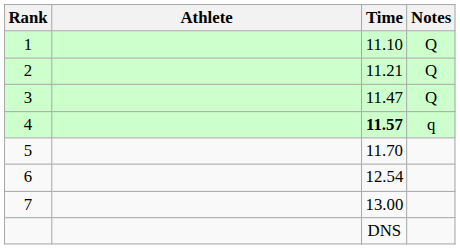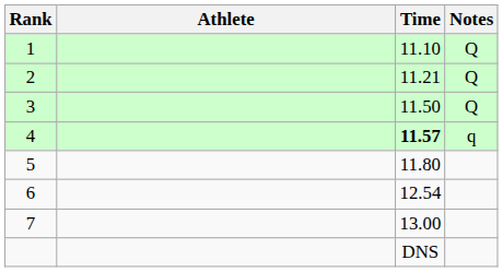3 | Time: 11.47 -> 11.50
5 | Time: 11.70 -> 11.80
